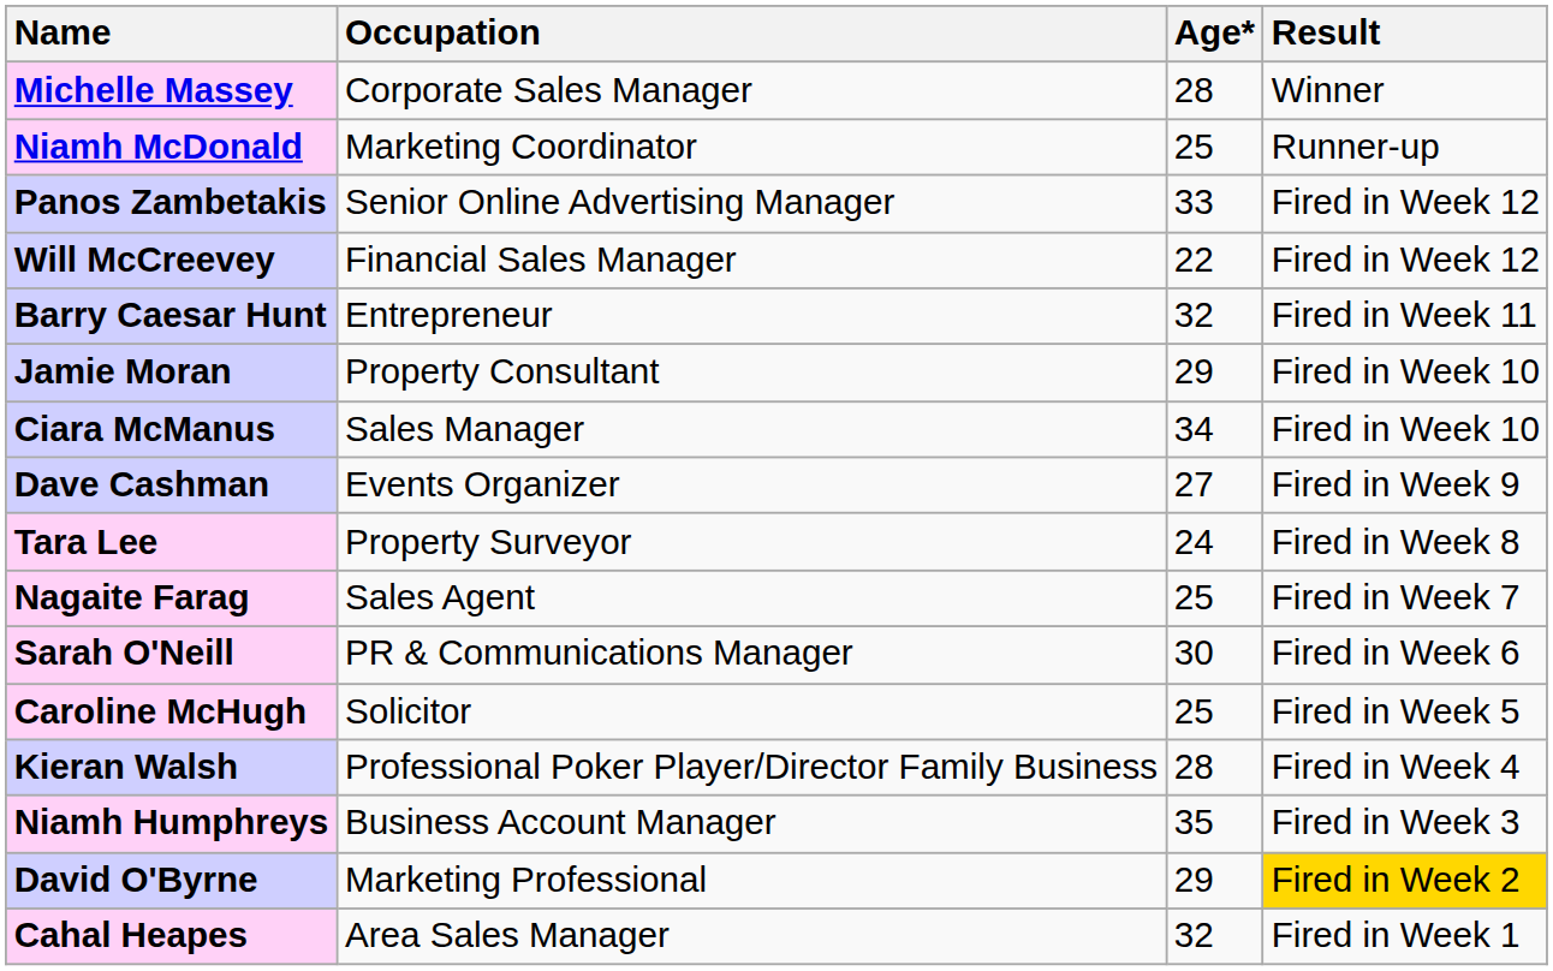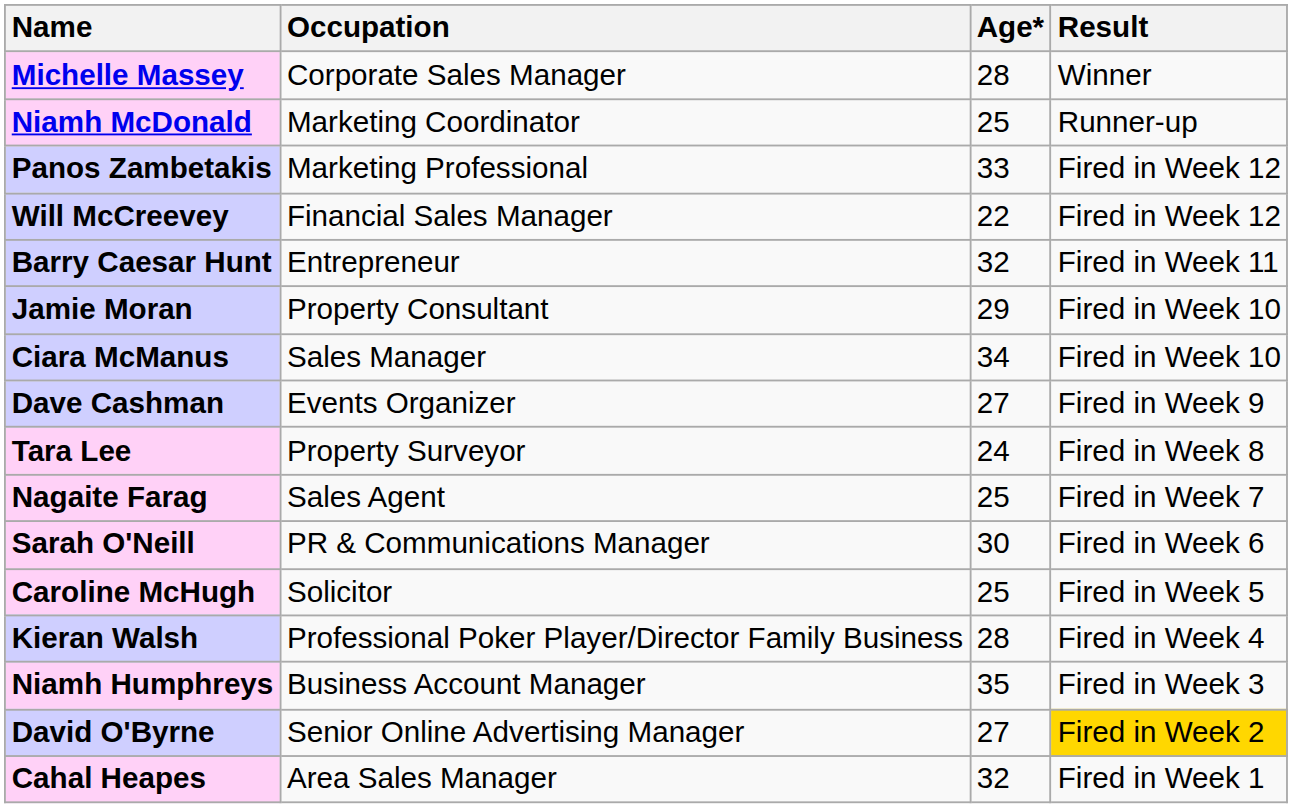Panos Zambetakis | Occupation: Senior Online Advertising Manager -> Marketing Professional
David O'Byrne | Occupation: Marketing Professional -> Senior Online Advertising Manager
David O'Byrne | Age*: 29 -> 27
